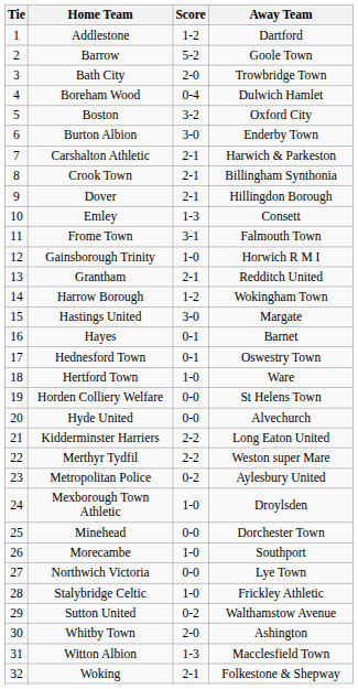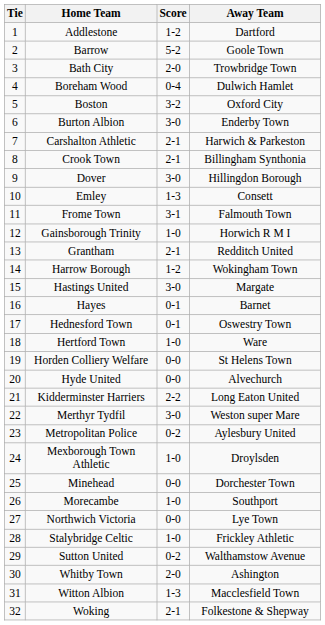Dover | Score: 2-1 -> 3-0
Merthyr Tydfil | Score: 2-2 -> 3-0
